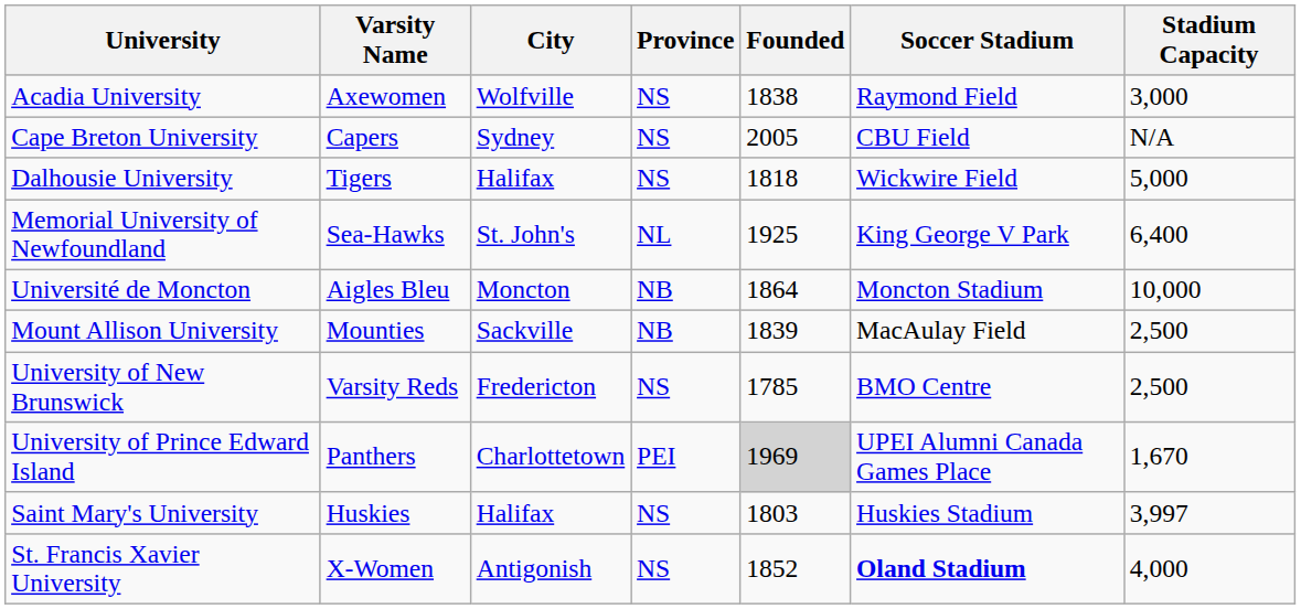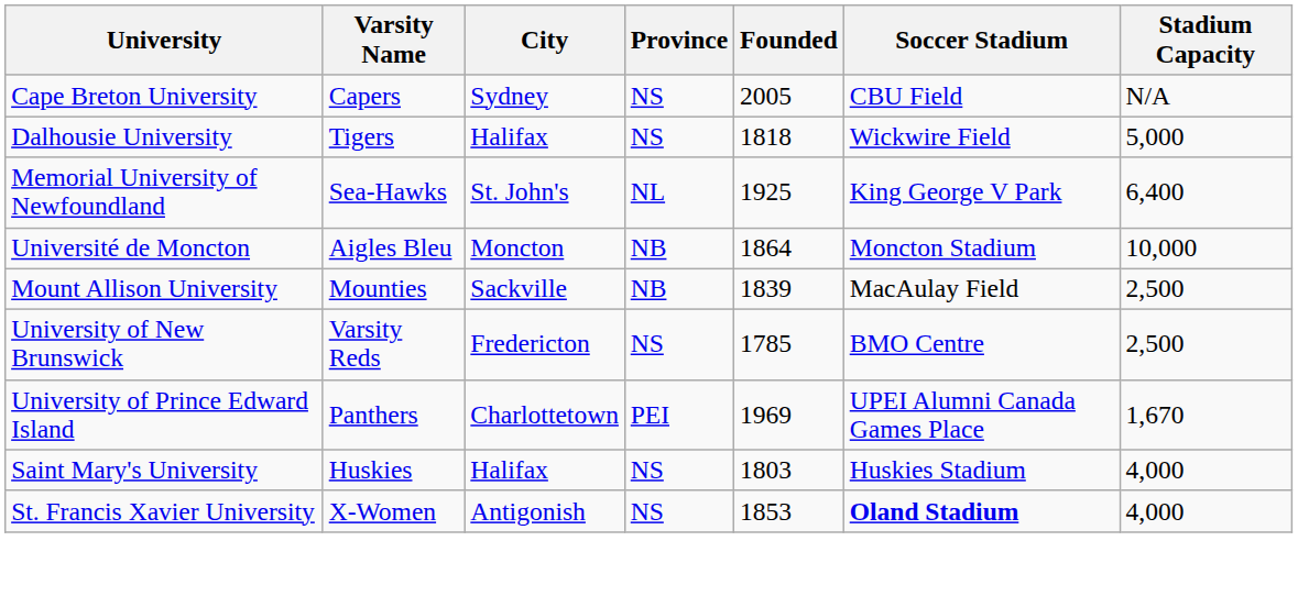- row: Acadia University | Axewomen | Wolfville | NS | 1838 | Raymond Field | 3,000
University of Prince Edward Island | Founded: lightgrey background -> no background
Saint Mary's University | Stadium Capacity: 3,997 -> 4,000
St. Francis Xavier University | Founded: 1852 -> 1853
